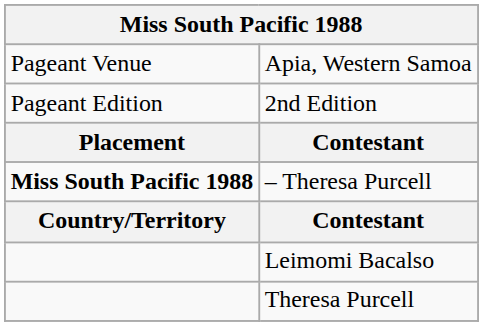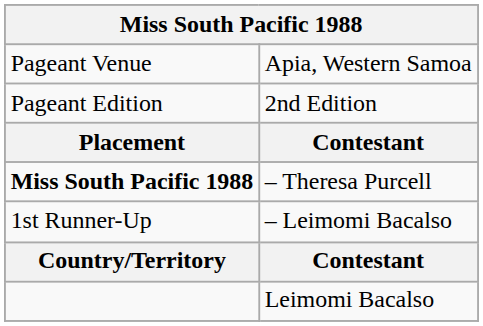+ row: 1st Runner-Up | – Leimomi Bacalso
- row: Theresa Purcell
